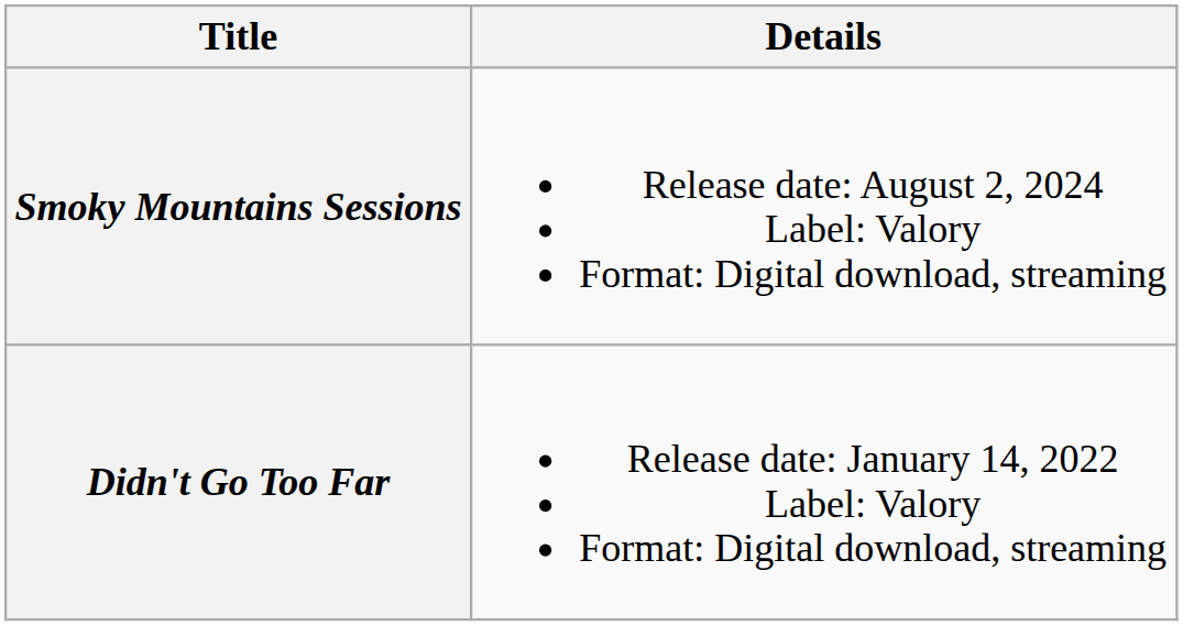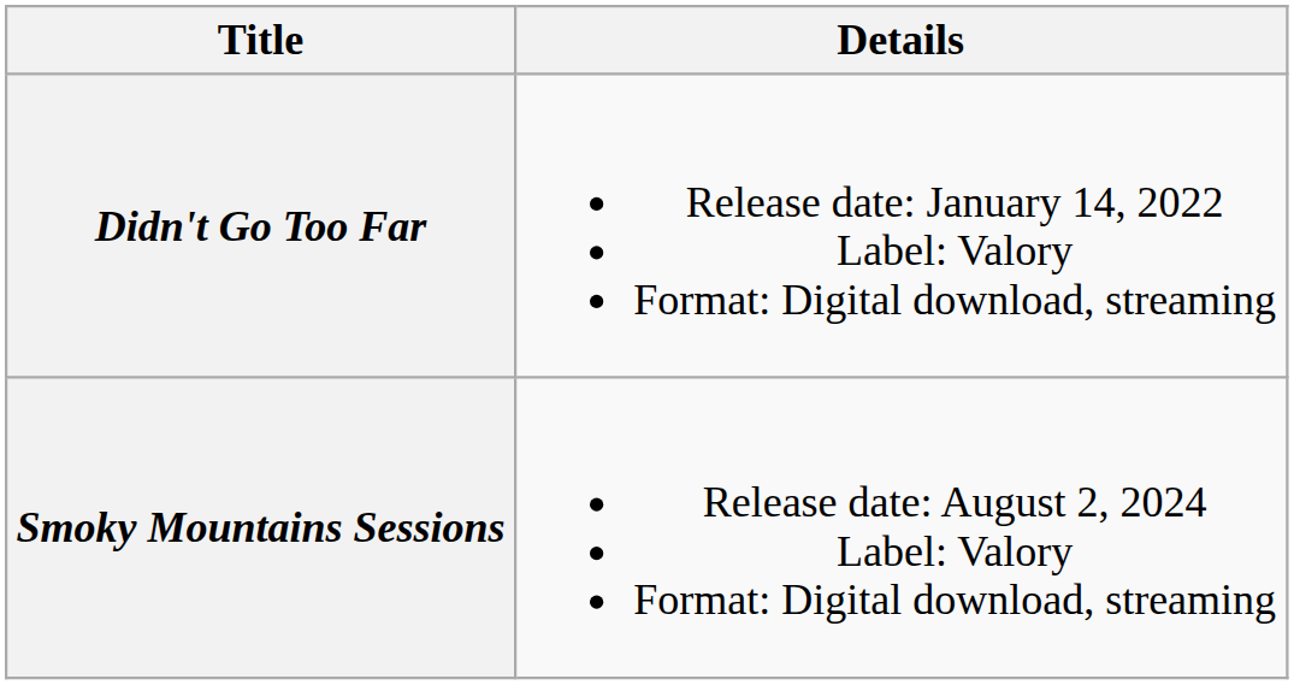rows swapped: Didn't Go Too Far <-> Smoky Mountains Sessions
